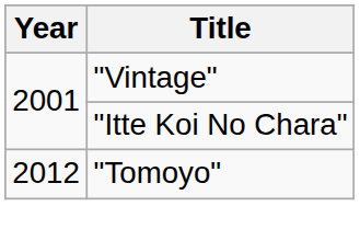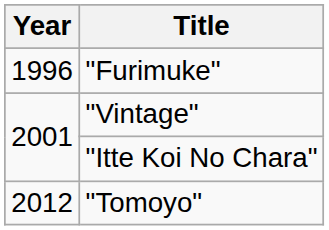+ row: 1996 | "Furimuke"
